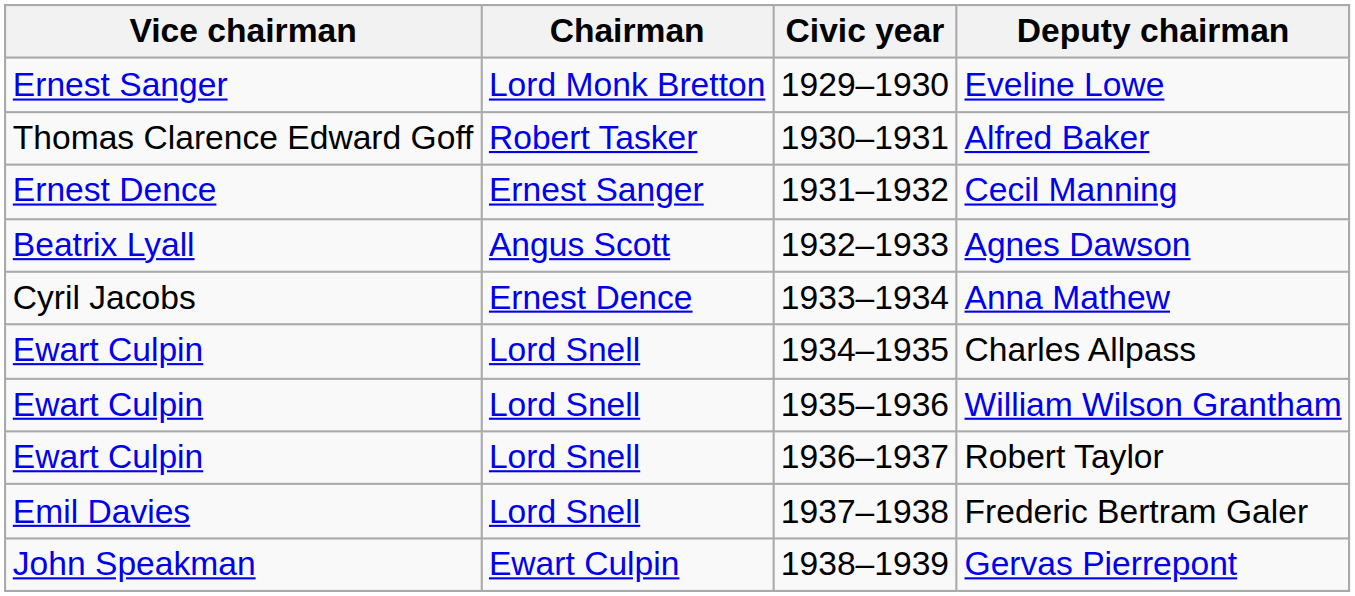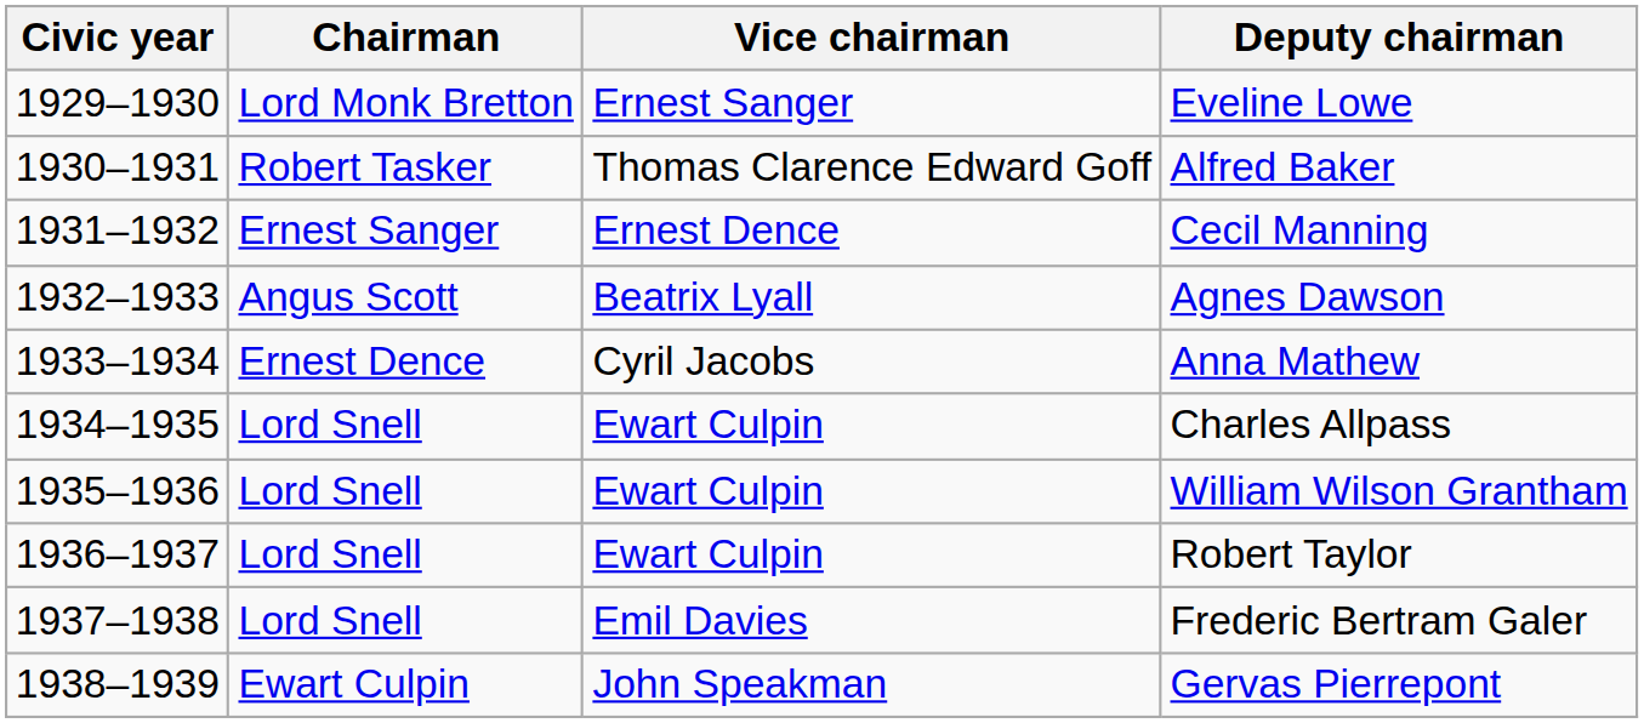columns swapped: Civic year <-> Vice chairman
